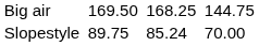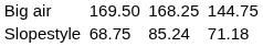Slopestyle | column 3: 89.75 -> 68.75
Slopestyle | column 7: 70.00 -> 71.18
